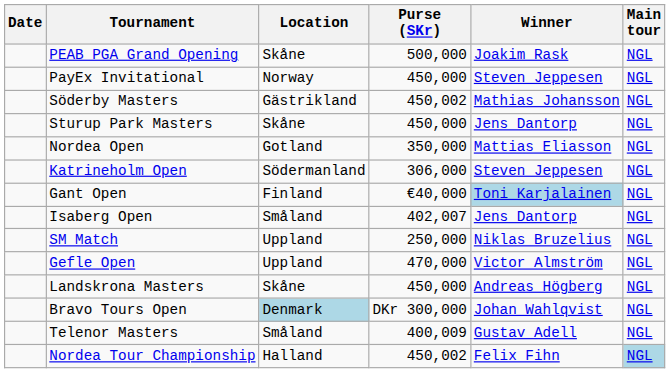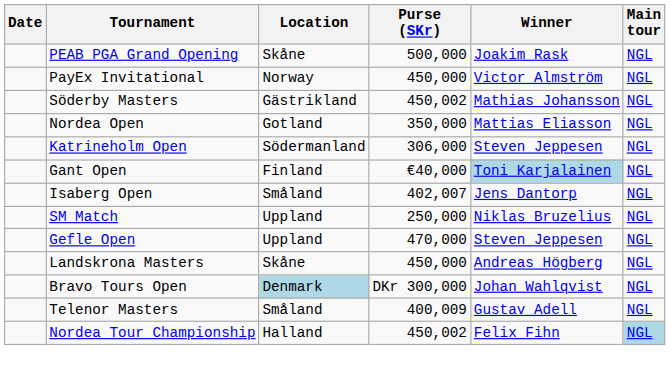PayEx Invitational | Winner: Steven Jeppesen -> Victor Almström
- row: Sturup Park Masters | Skåne | 450,000 | Jens Dantorp | NGL
Gefle Open | Winner: Victor Almström -> Steven Jeppesen
